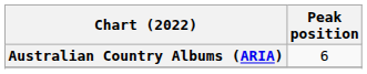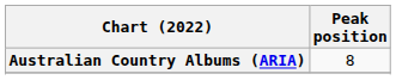Australian Country Albums (ARIA) | Peak position: 6 -> 8
